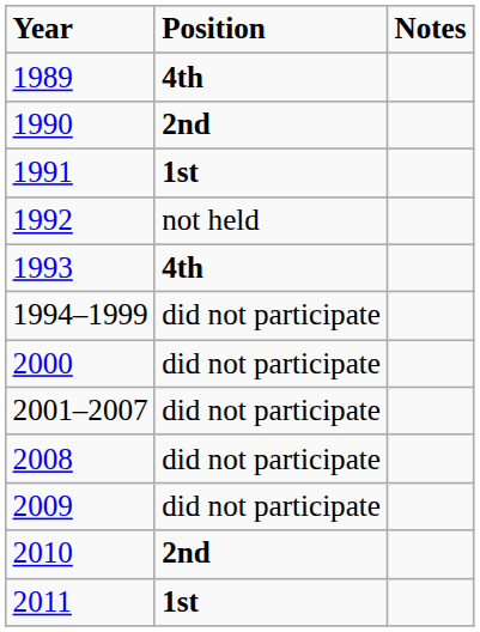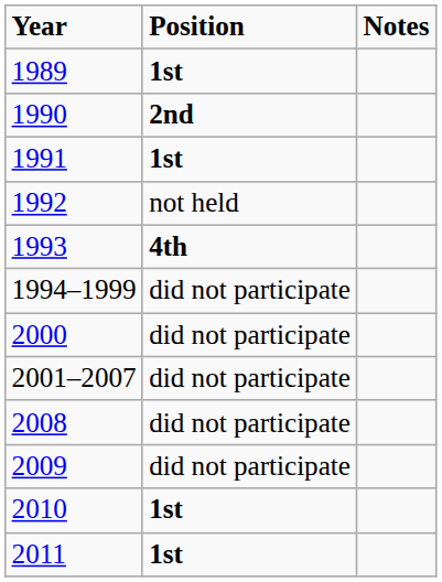1989 | Position: 4th -> 1st
2010 | Position: 2nd -> 1st
